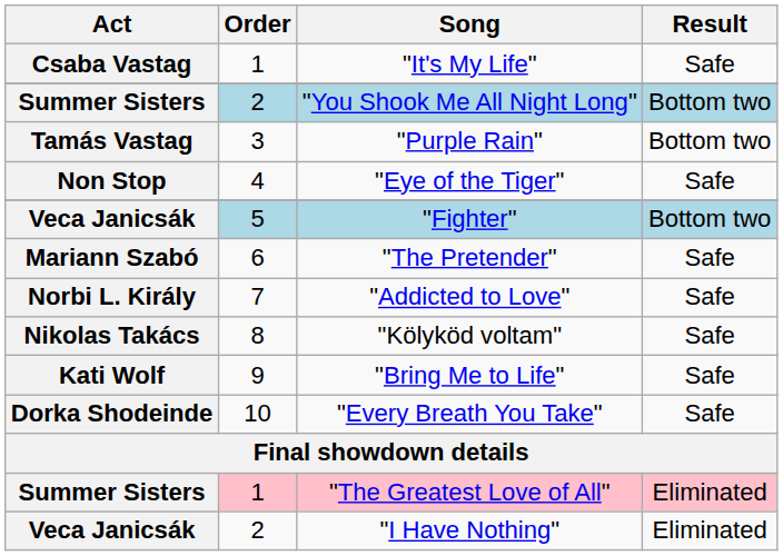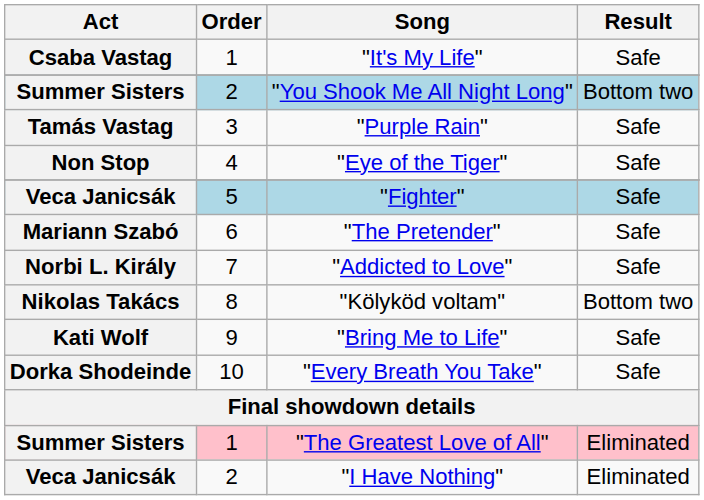"Purple Rain" | Result: Bottom two -> Safe
"Fighter" | Result: Bottom two -> Safe
"Kölyköd voltam" | Result: Safe -> Bottom two
